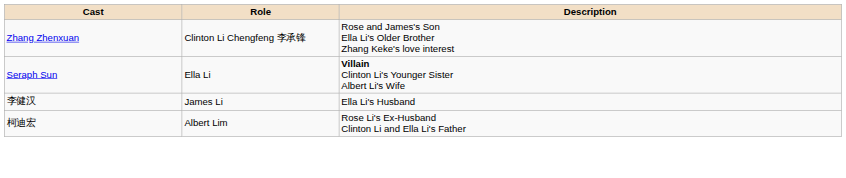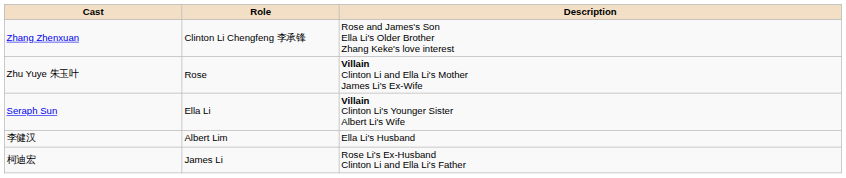+ row: Zhu Yuye 朱玉叶 | Rose | Villain Clinton Li and Ella Li's Mother James Li's Ex-Wife
李健汉 | Role: James Li -> Albert Lim
柯迪宏 | Role: Albert Lim -> James Li
